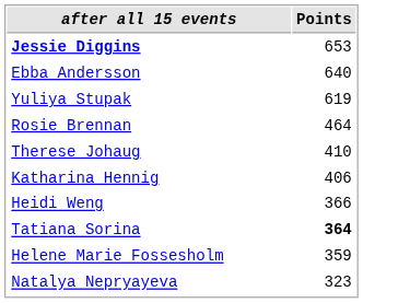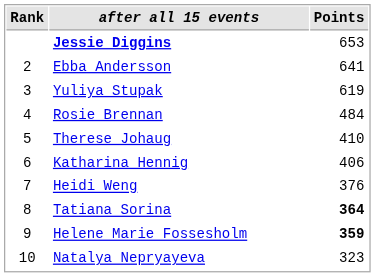+ column: Rank | 2 | 3 | 4 | 5 | 6 | 7 | 8 | 9 | 10
Ebba Andersson | Points: 640 -> 641
Rosie Brennan | Points: 464 -> 484
Heidi Weng | Points: 366 -> 376
Helene Marie Fossesholm | Points: normal -> bold
